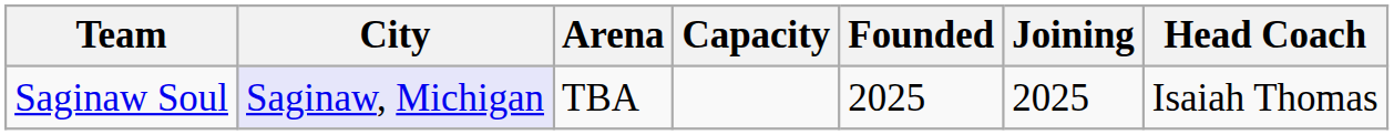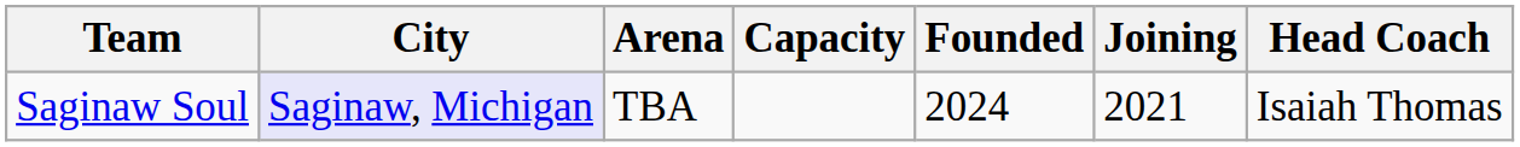Saginaw Soul | Founded: 2025 -> 2024
Saginaw Soul | Joining: 2025 -> 2021
